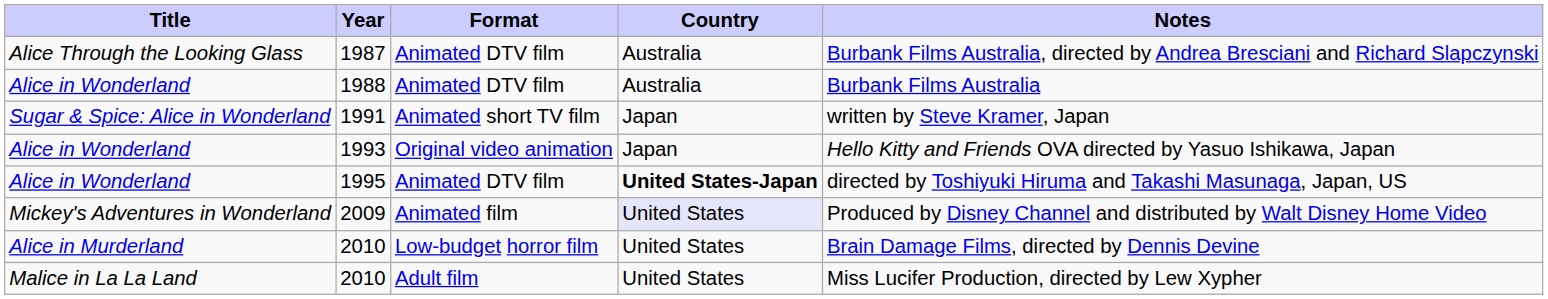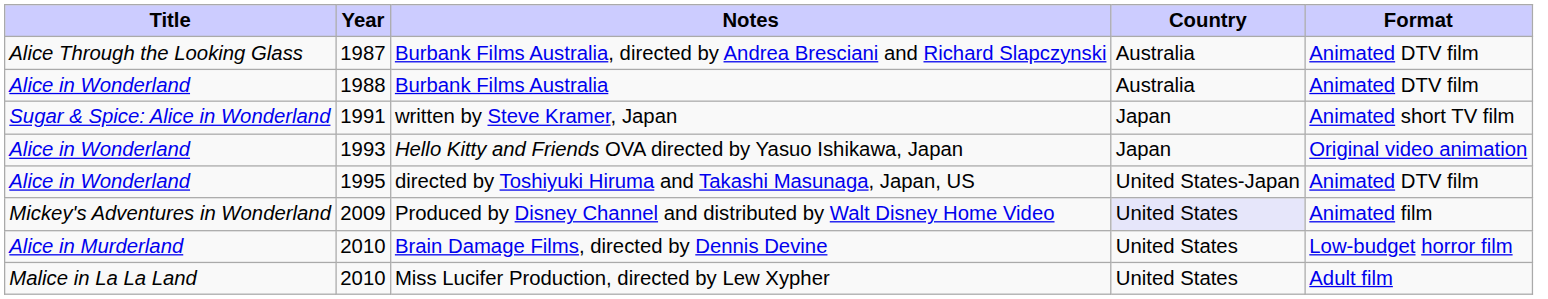columns swapped: Format <-> Notes
1995 | Country: bold -> normal
